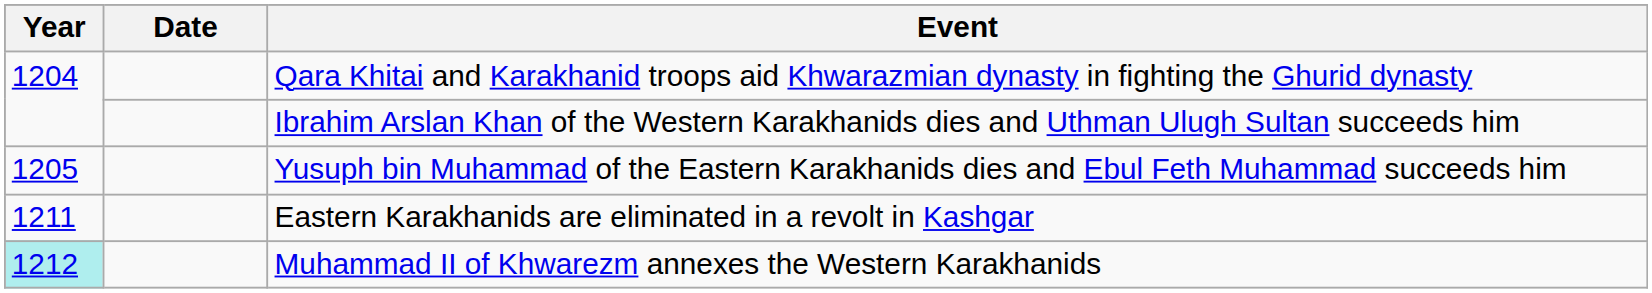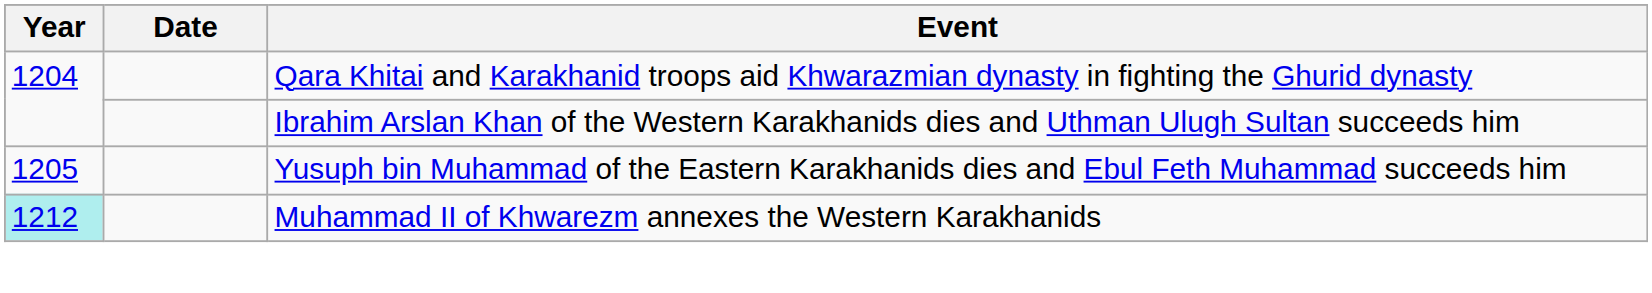- row: 1211 | Eastern Karakhanids are eliminated in a revolt in Kashgar
